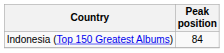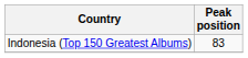Indonesia (Top 150 Greatest Albums) | Peak position: 84 -> 83
